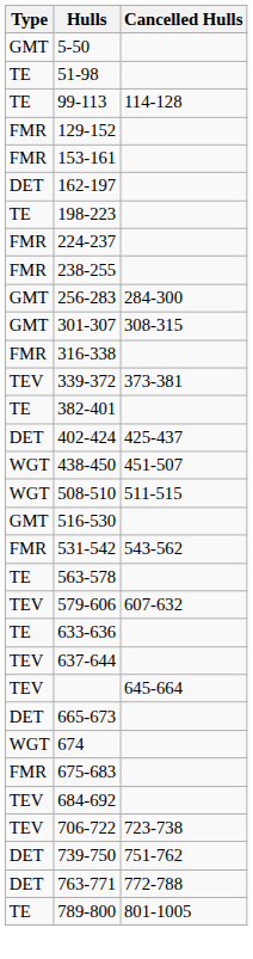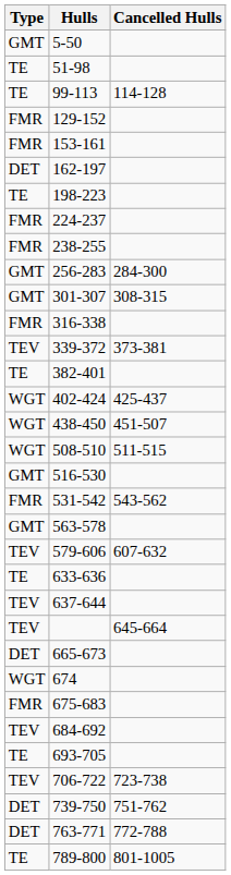402-424 | Type: DET -> WGT
563-578 | Type: TE -> GMT
+ row: TE | 693-705
